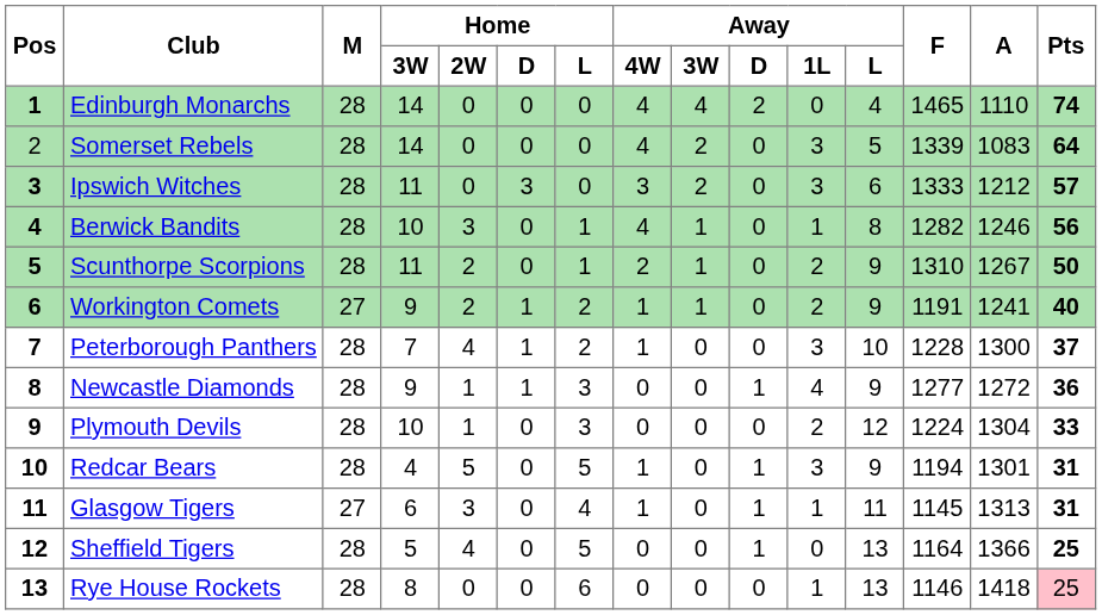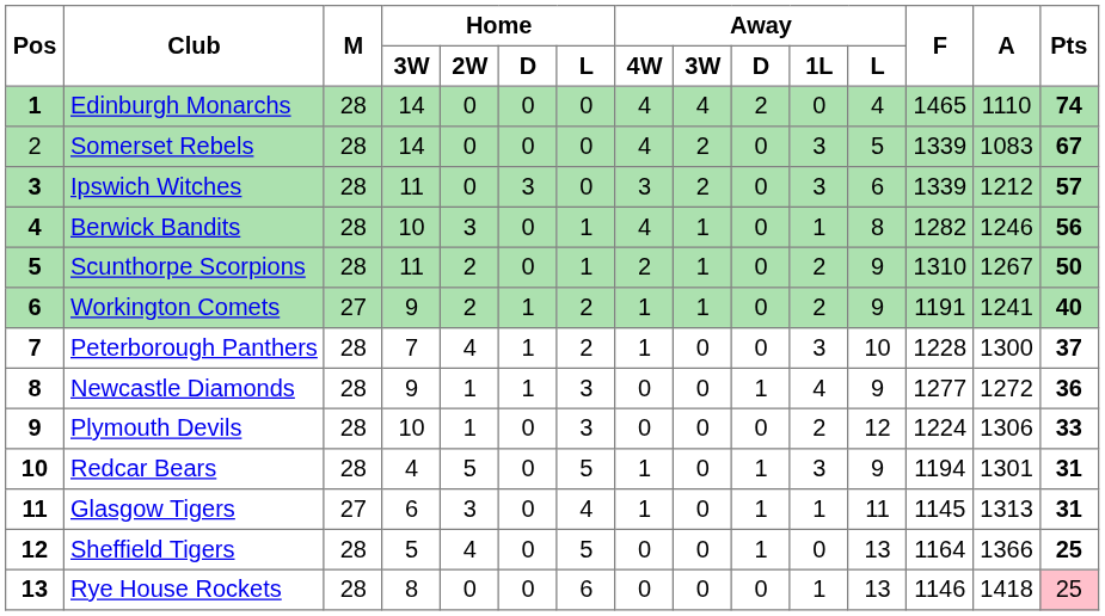Somerset Rebels | Pts: 64 -> 67
Ipswich Witches | F: 1333 -> 1339
Plymouth Devils | A: 1304 -> 1306
